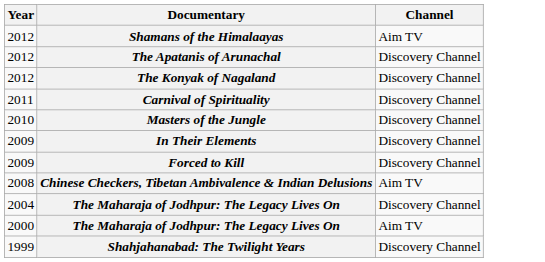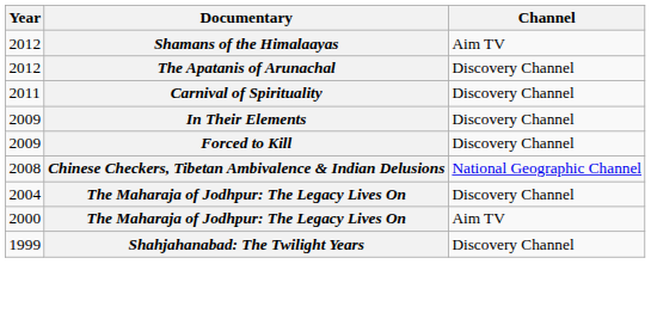- row: 2012 | The Konyak of Nagaland | Discovery Channel
- row: 2010 | Masters of the Jungle | Discovery Channel
Chinese Checkers, Tibetan Ambivalence & Indian Delusions | Channel: Aim TV -> National Geographic Channel
